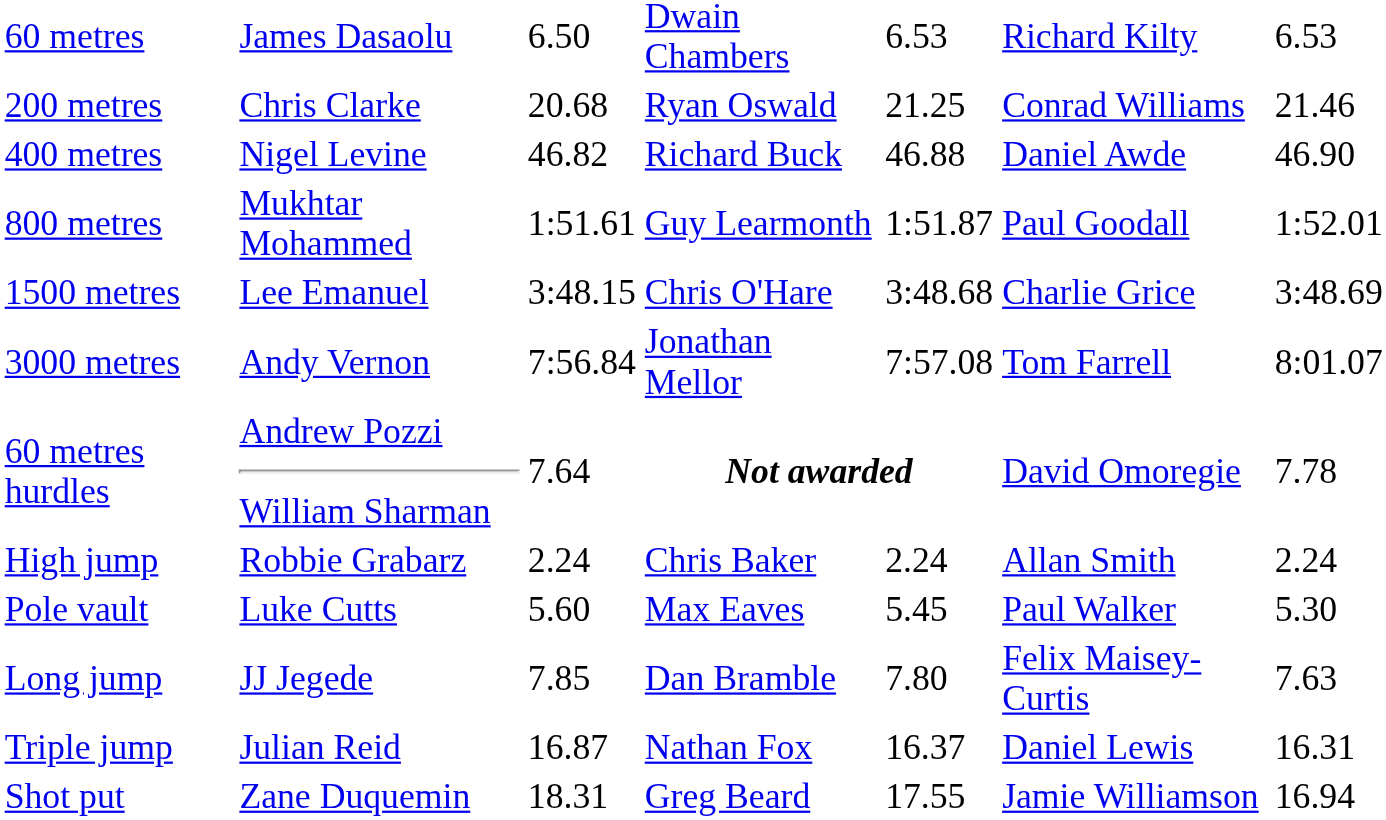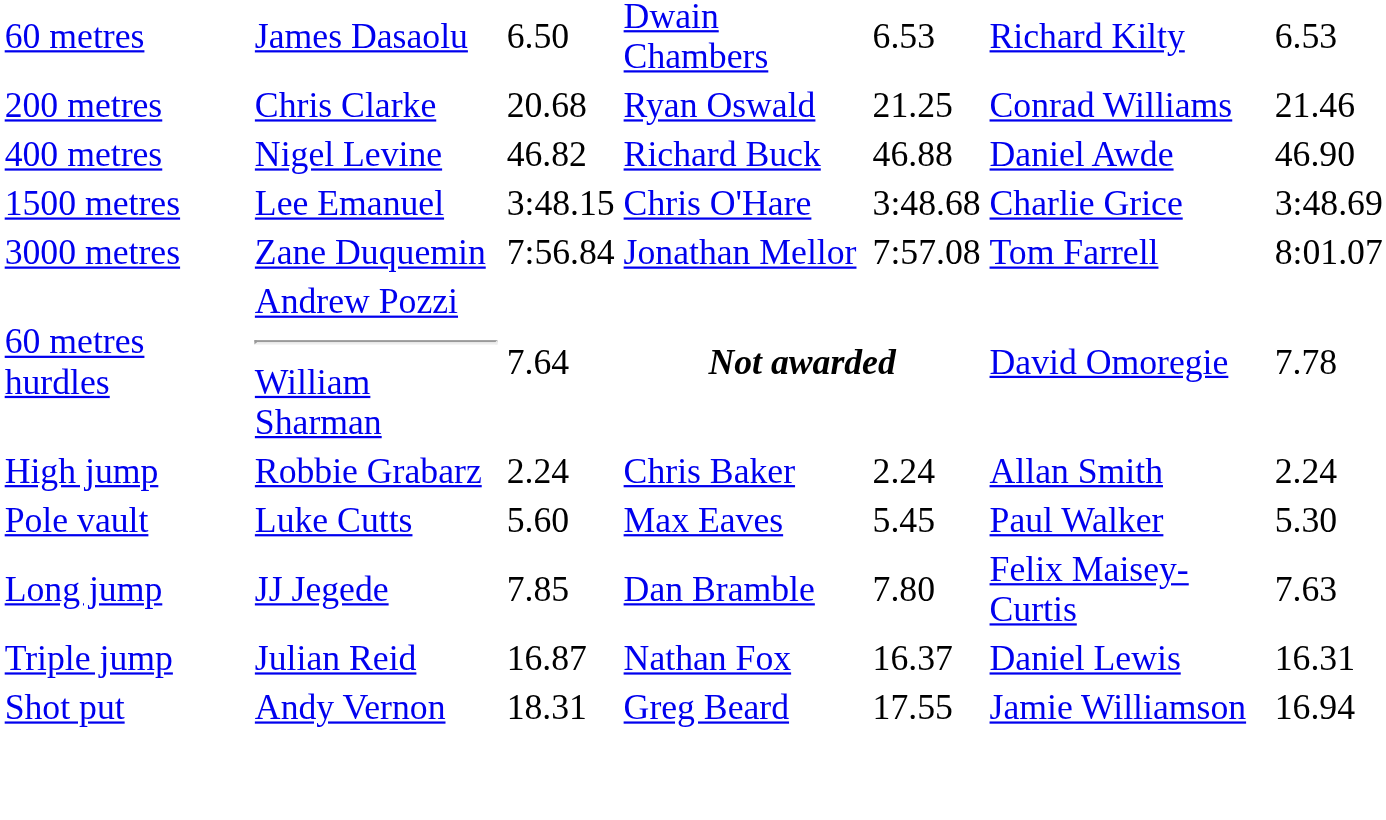- row: 800 metres | Mukhtar Mohammed | 1:51.61 | Guy Learmonth | 1:51.87 | Paul Goodall | 1:52.01
3000 metres | column 2: Andy Vernon -> Zane Duquemin
Shot put | column 2: Zane Duquemin -> Andy Vernon
